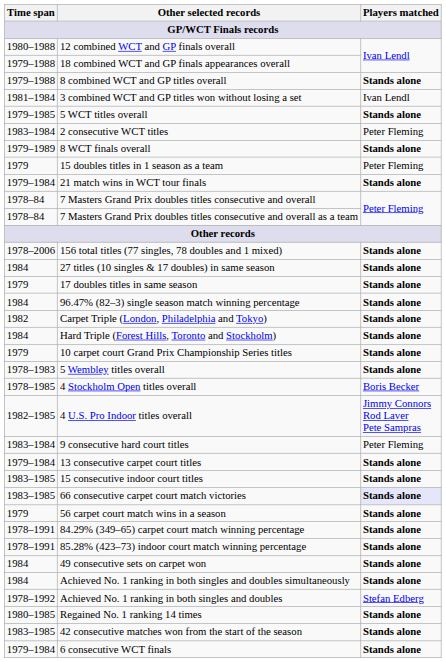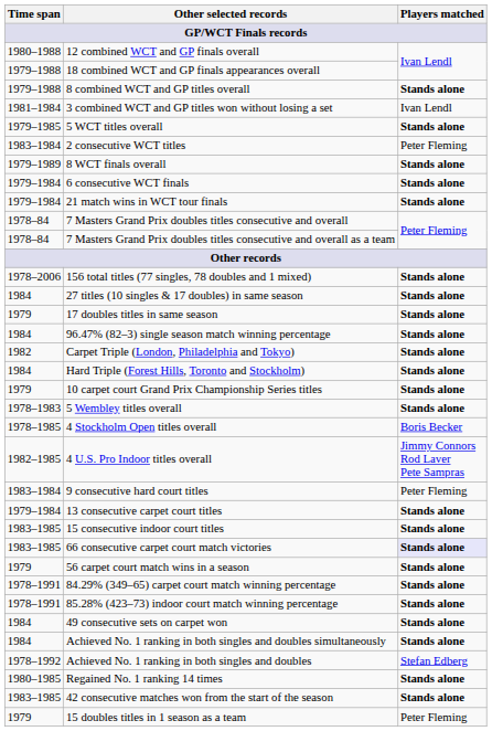rows swapped: 6 consecutive WCT finals <-> 15 doubles titles in 1 season as a team
